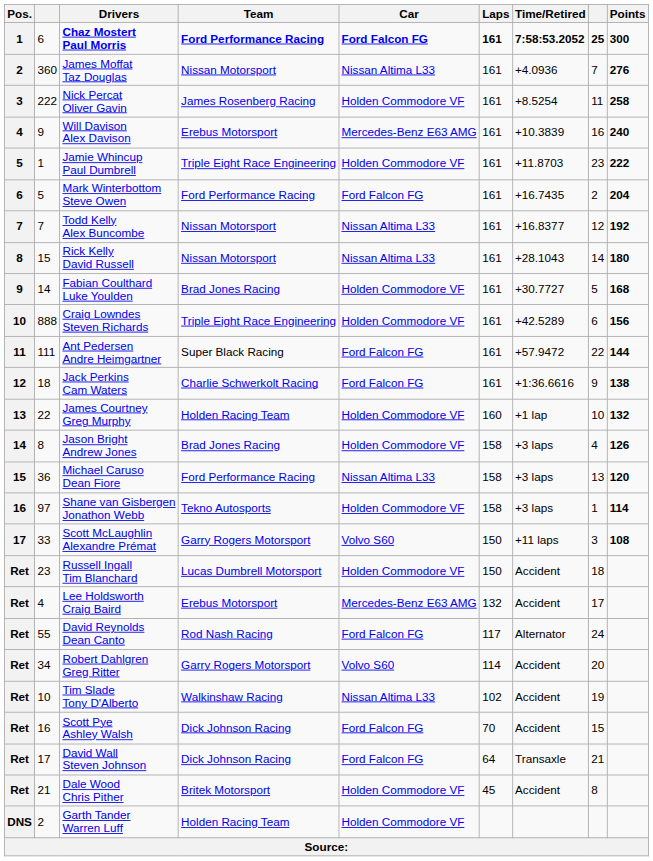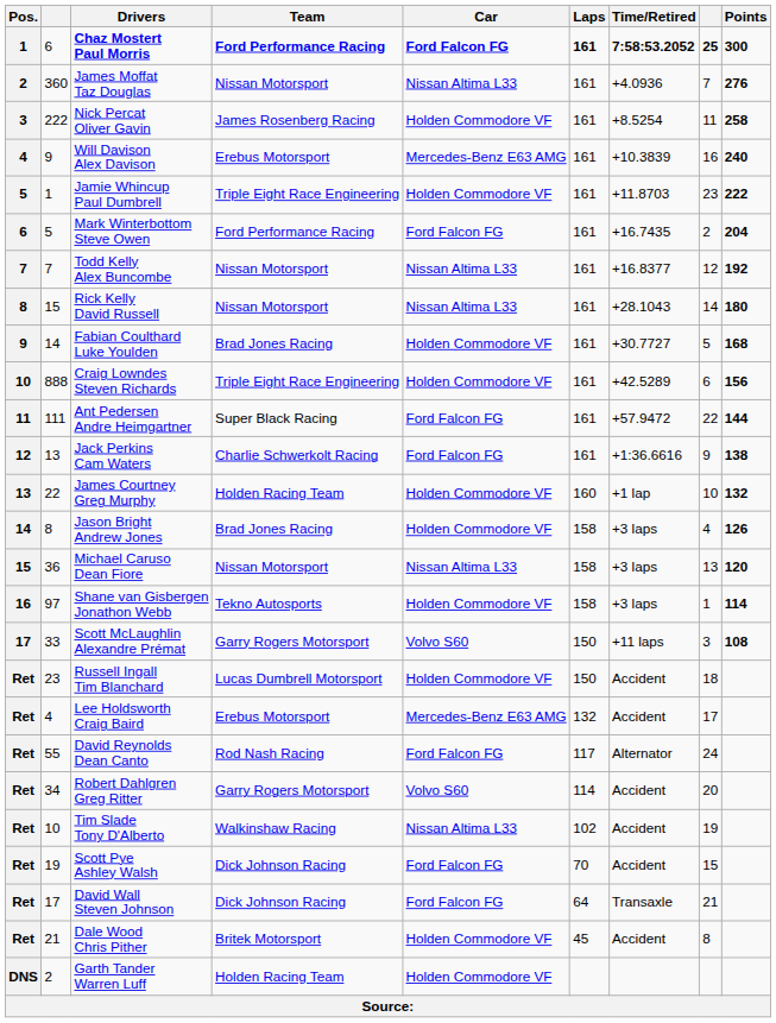Jack Perkins Cam Waters | column 2: 18 -> 13
Michael Caruso Dean Fiore | Team: Ford Performance Racing -> Nissan Motorsport
Scott Pye Ashley Walsh | column 2: 16 -> 19
